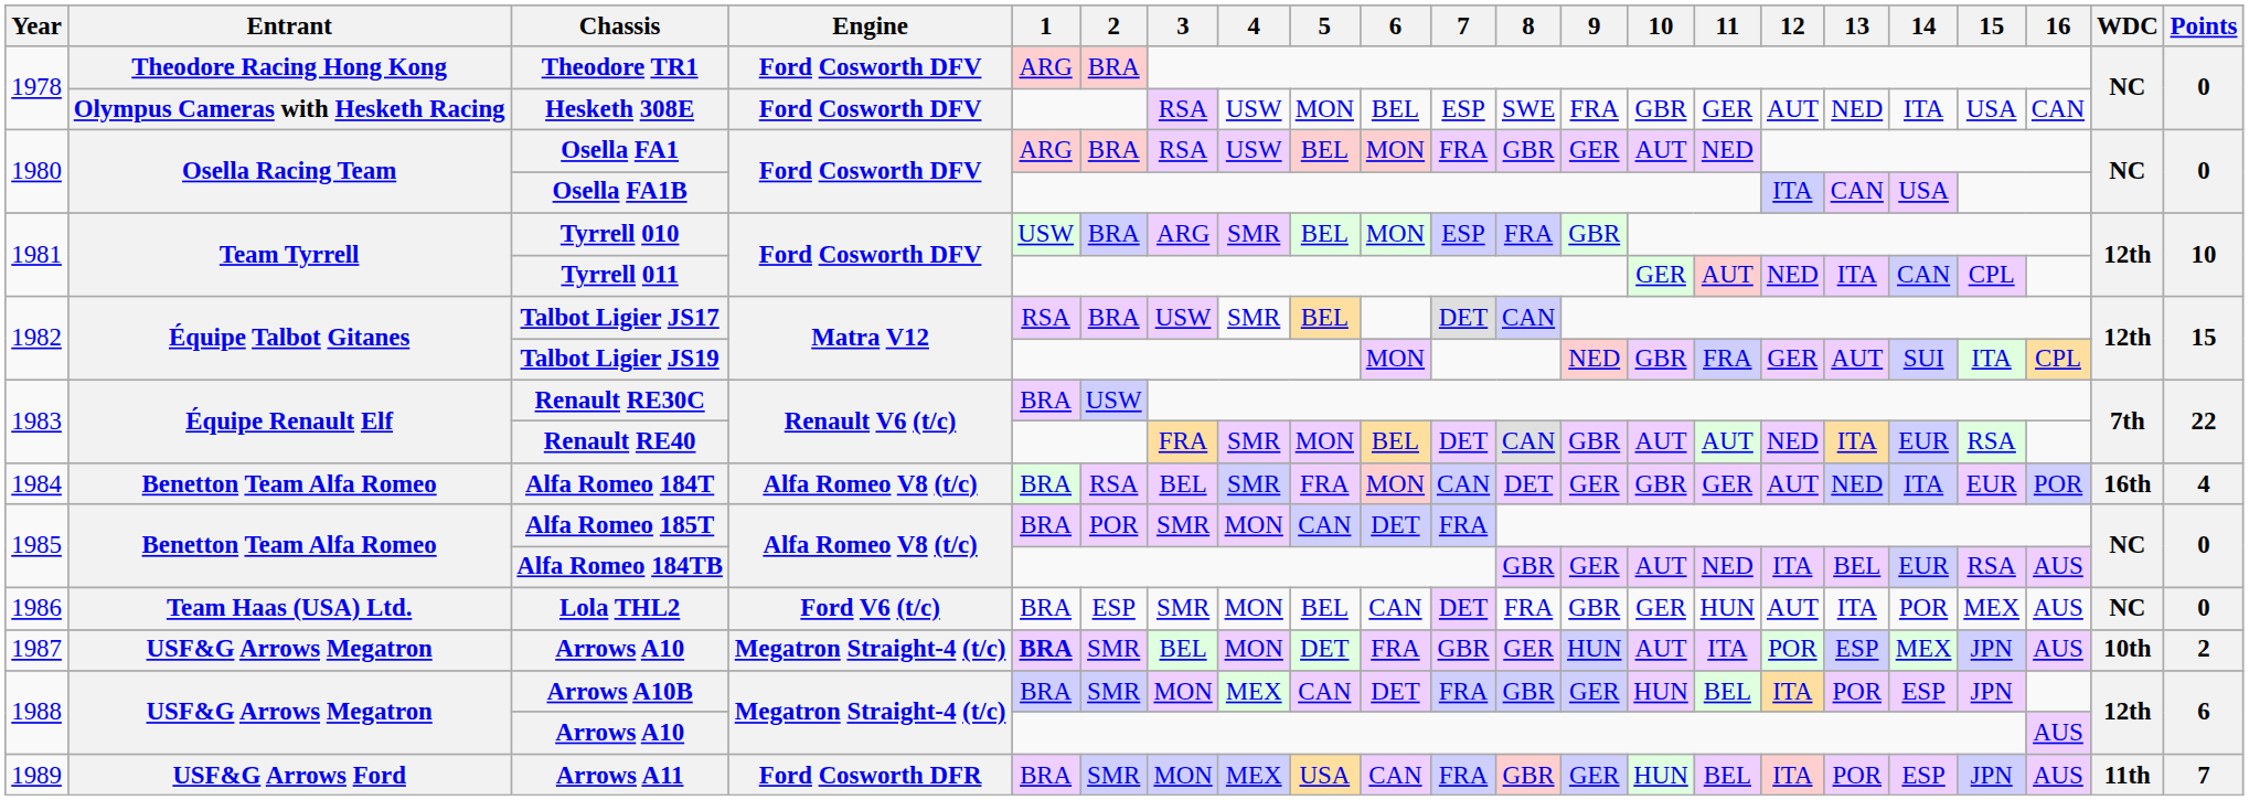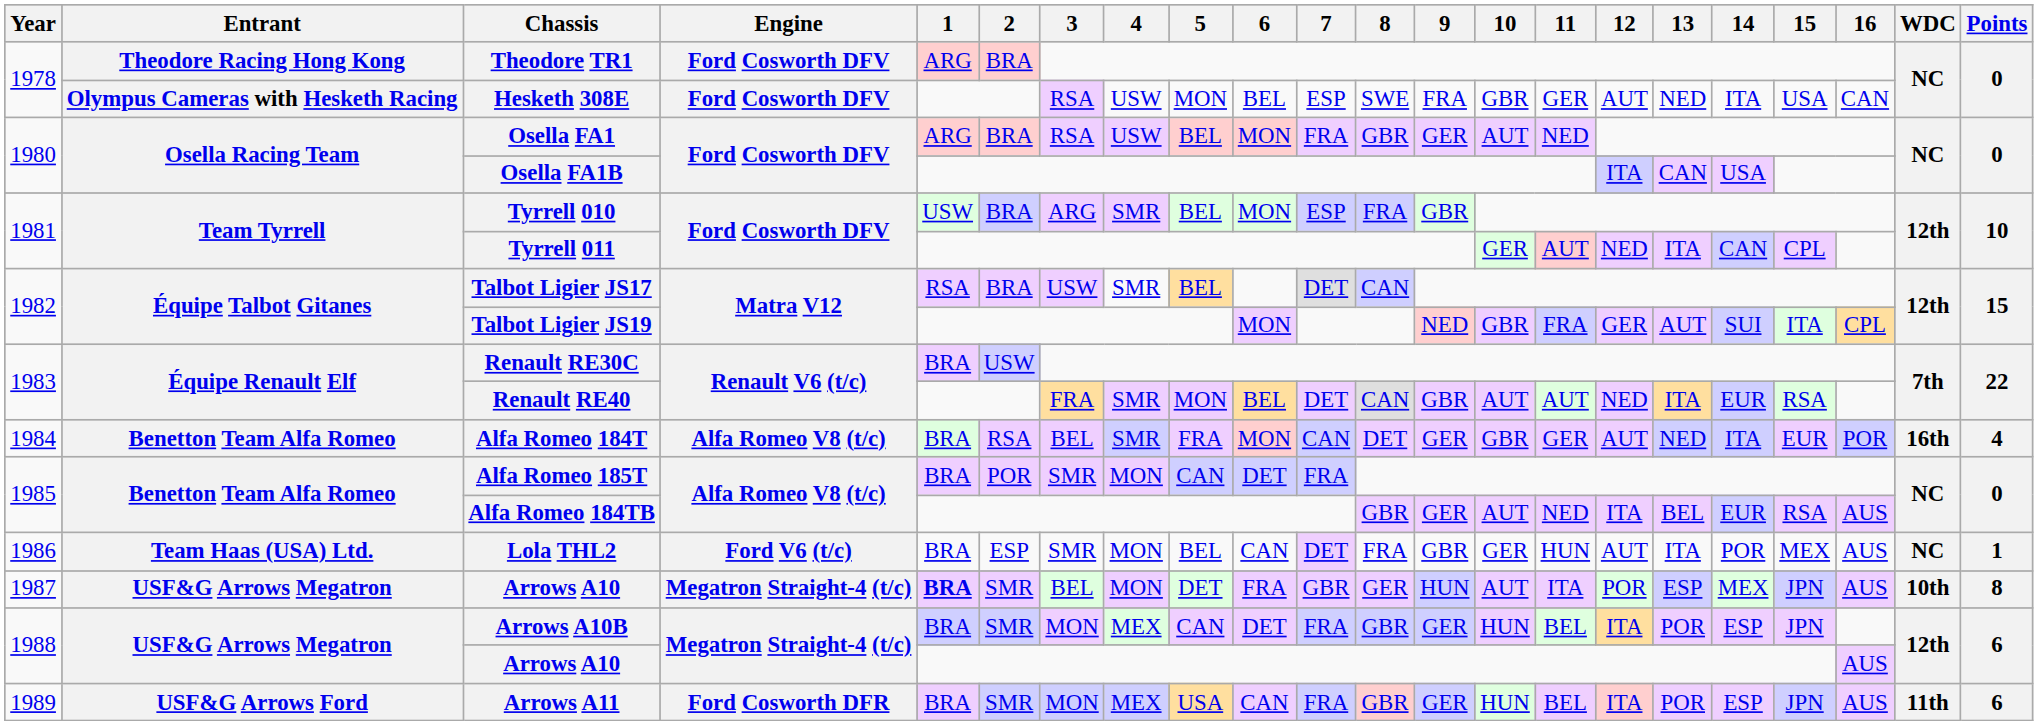Lola THL2 | Points: 0 -> 1
1987 / Arrows A10 | Points: 2 -> 8
Arrows A11 | Points: 7 -> 6
